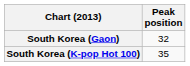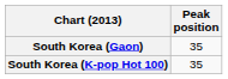South Korea (Gaon) | Peak position: 32 -> 35
